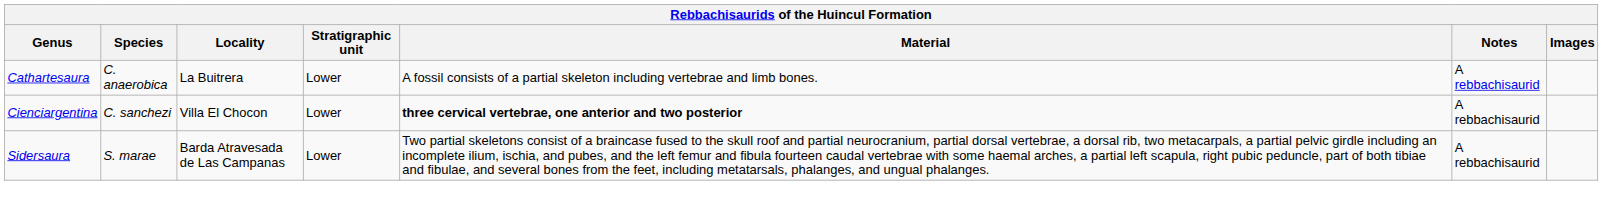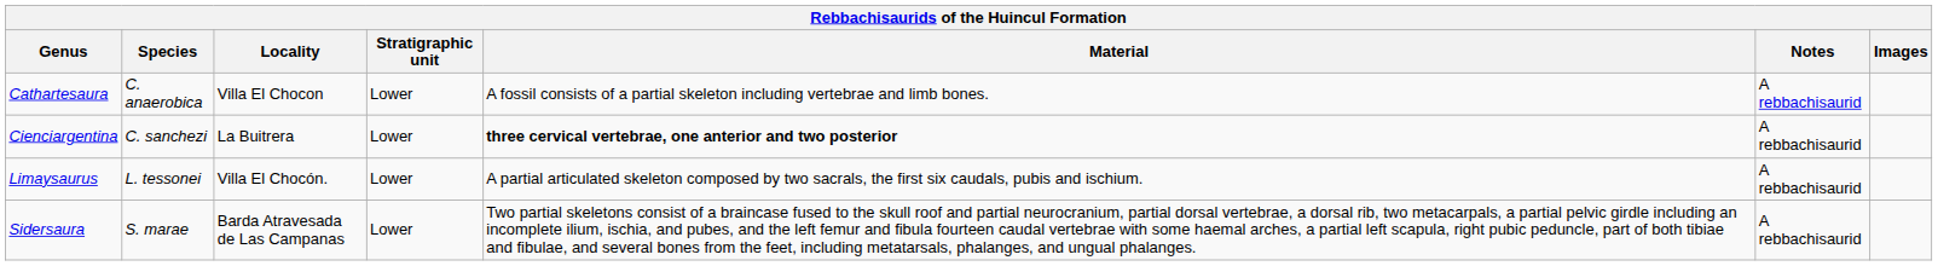Cathartesaura | Locality: La Buitrera -> Villa El Chocon
Cienciargentina | Locality: Villa El Chocon -> La Buitrera
+ row: Limaysaurus | L. tessonei | Villa El Chocón. | Lower | A partial articulated skeleton composed by two sacrals, the first six caudals, pubis and ischium. | A rebbachisaurid
